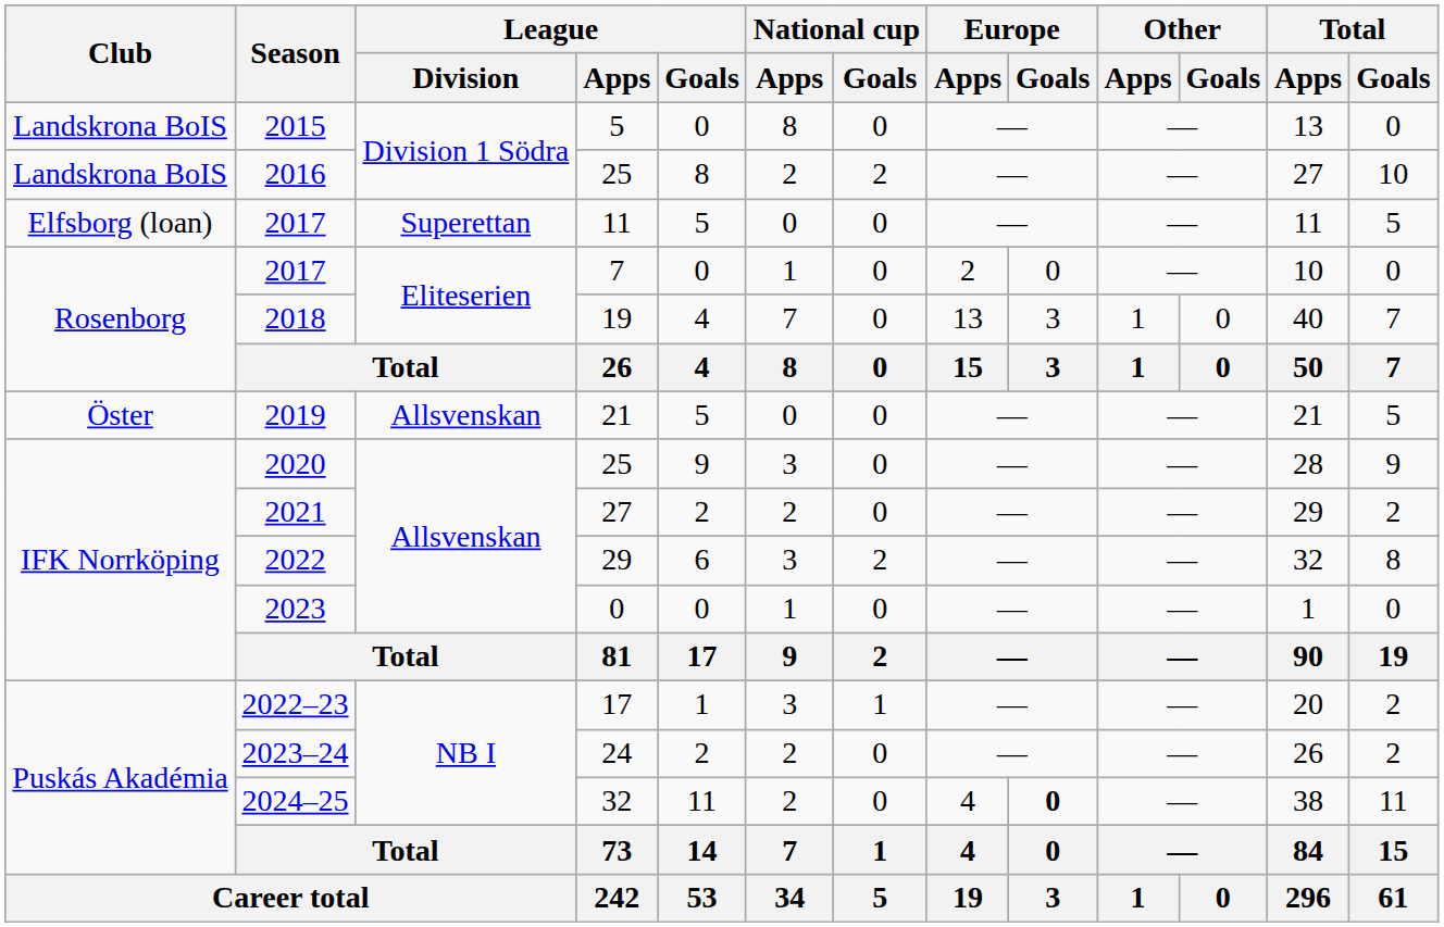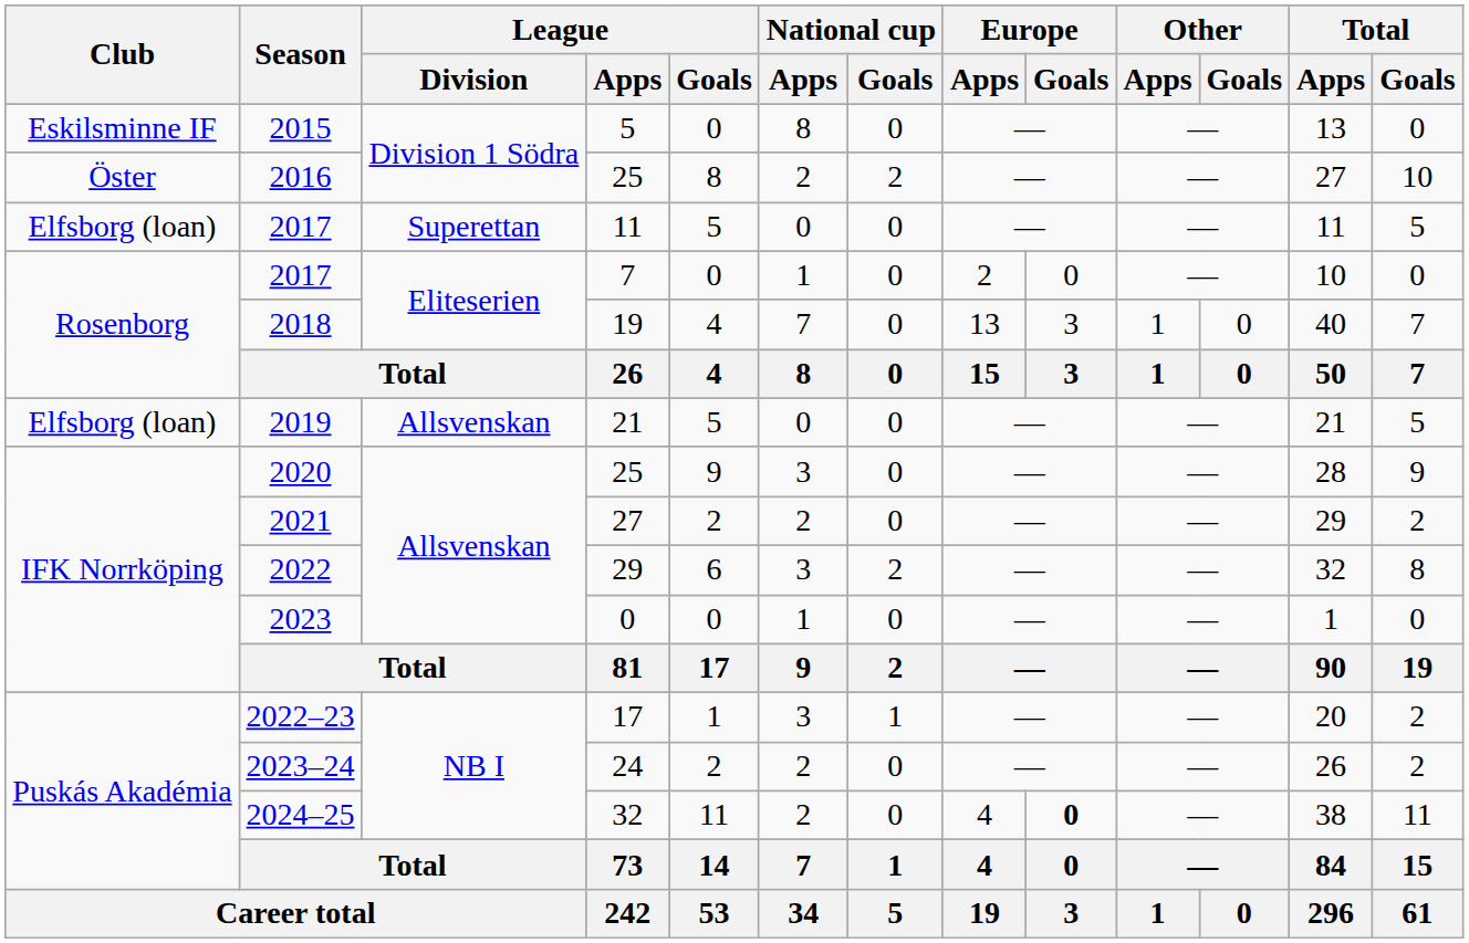2015 | Club: Landskrona BoIS -> Eskilsminne IF
2016 | Club: Landskrona BoIS -> Öster
2019 | Club: Öster -> Elfsborg (loan)
